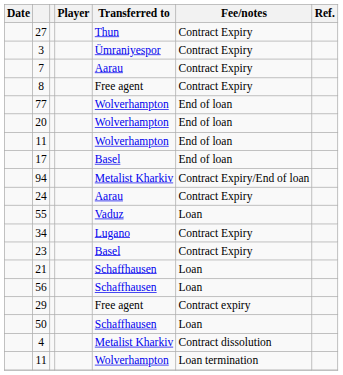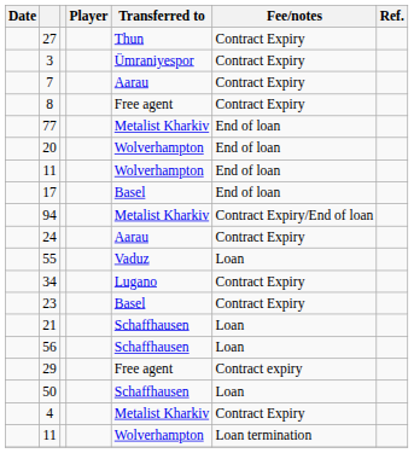77 | Transferred to: Wolverhampton -> Metalist Kharkiv
4 | Fee/notes: Contract dissolution -> Contract Expiry
